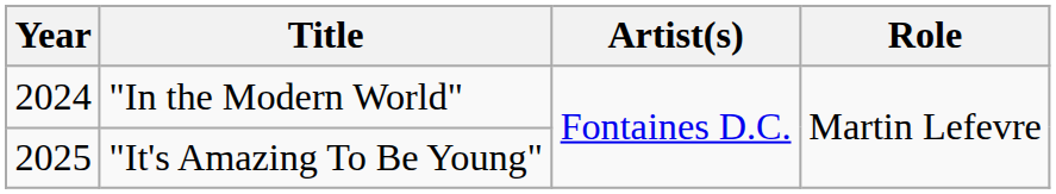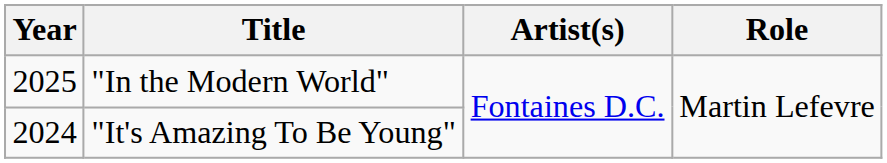"In the Modern World" | Year: 2024 -> 2025
"It's Amazing To Be Young" | Year: 2025 -> 2024
